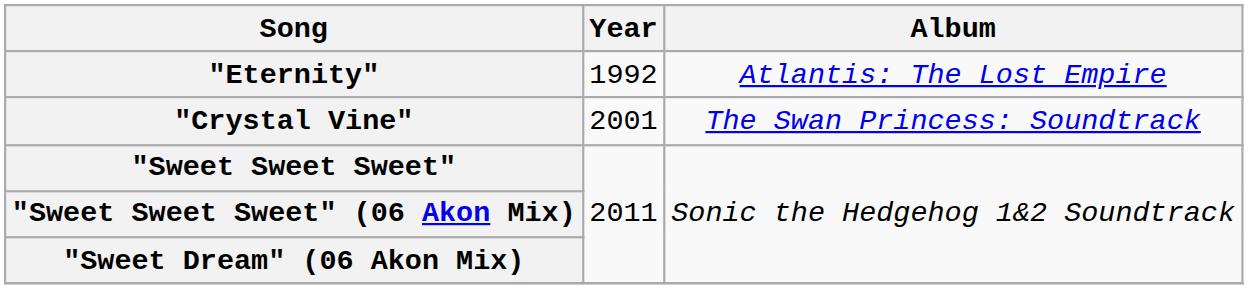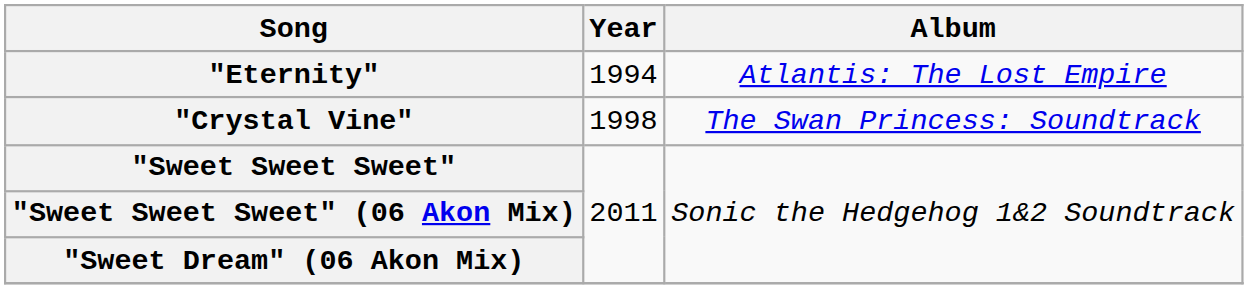"Eternity" | Year: 1992 -> 1994
"Crystal Vine" | Year: 2001 -> 1998
